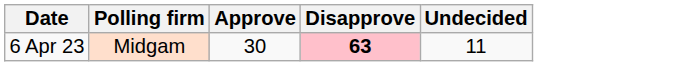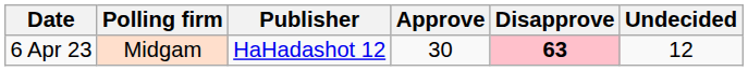+ column: Publisher | HaHadashot 12
6 Apr 23 | Undecided: 11 -> 12
